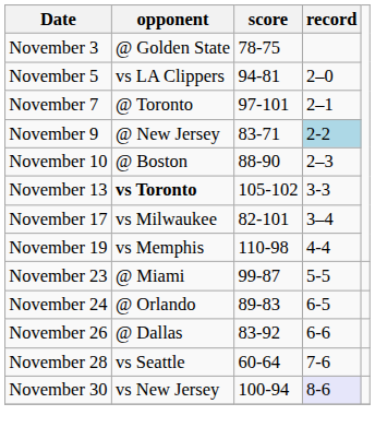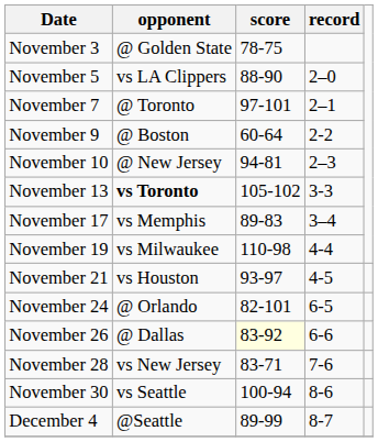November 5 | score: 94-81 -> 88-90
November 9 | opponent: @ New Jersey -> @ Boston
November 9 | score: 83-71 -> 60-64
November 9 | record: lightblue background -> no background
November 10 | opponent: @ Boston -> @ New Jersey
November 10 | score: 88-90 -> 94-81
November 17 | opponent: vs Milwaukee -> vs Memphis
November 17 | score: 82-101 -> 89-83
November 19 | opponent: vs Memphis -> vs Milwaukee
+ row: November 21 | vs Houston | 93-97 | 4-5
- row: November 23 | @ Miami | 99-87 | 5-5
November 24 | score: 89-83 -> 82-101
November 26 | score: no background -> lightyellow background
November 28 | opponent: vs Seattle -> vs New Jersey
November 28 | score: 60-64 -> 83-71
November 30 | opponent: vs New Jersey -> vs Seattle
November 30 | record: lavender background -> no background
+ row: December 4 | @Seattle | 89-99 | 8-7
